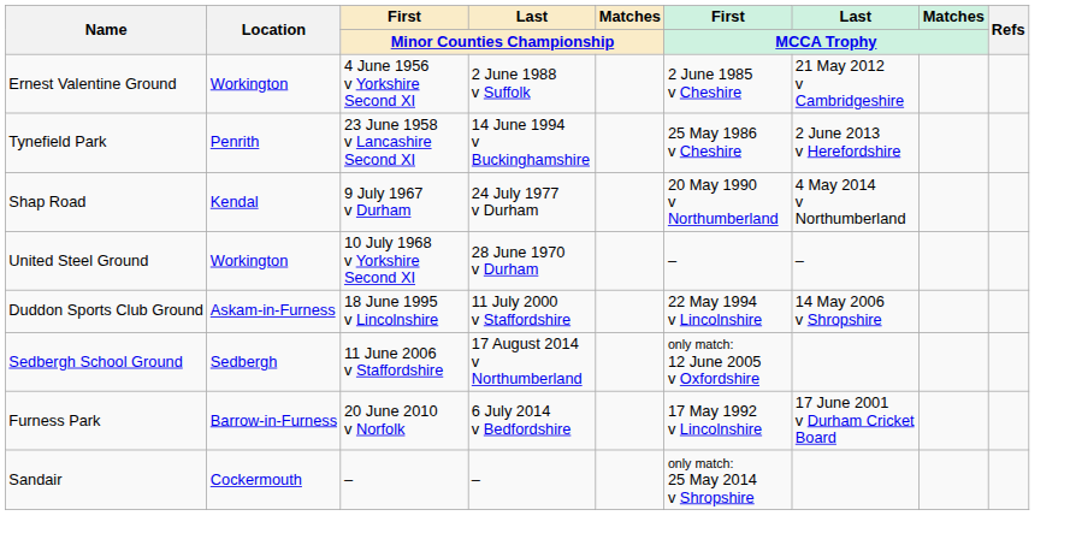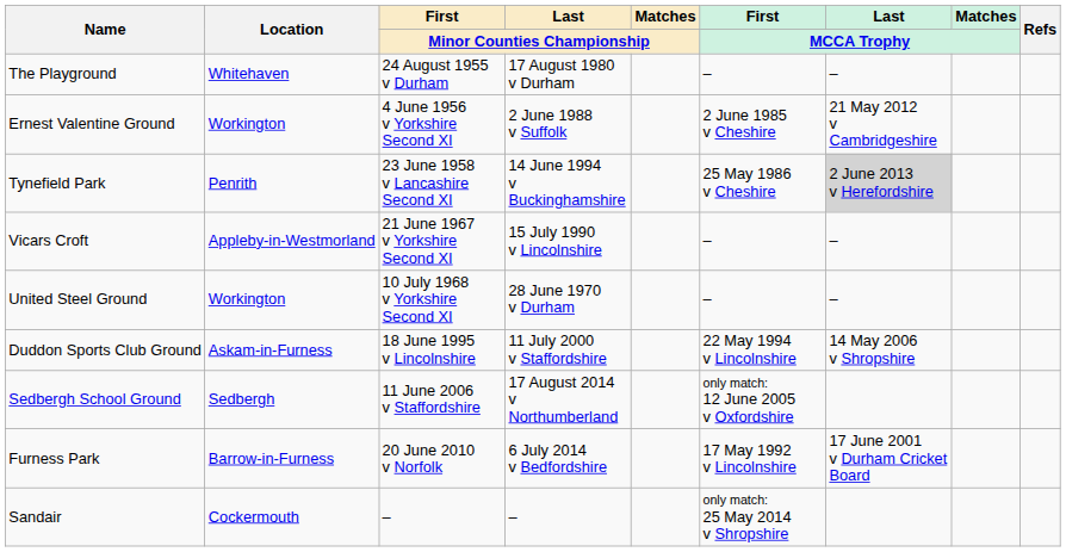+ row: The Playground | Whitehaven | 24 August 1955 v Durham | 17 August 1980 v Durham | – | –
Tynefield Park | Last / MCCA Trophy: no background -> lightgrey background
+ row: Vicars Croft | Appleby-in-Westmorland | 21 June 1967 v Yorkshire Second XI | 15 July 1990 v Lincolnshire | – | –
- row: Shap Road | Kendal | 9 July 1967 v Durham | 24 July 1977 v Durham | 20 May 1990 v Northumberland | 4 May 2014 v Northumberland
